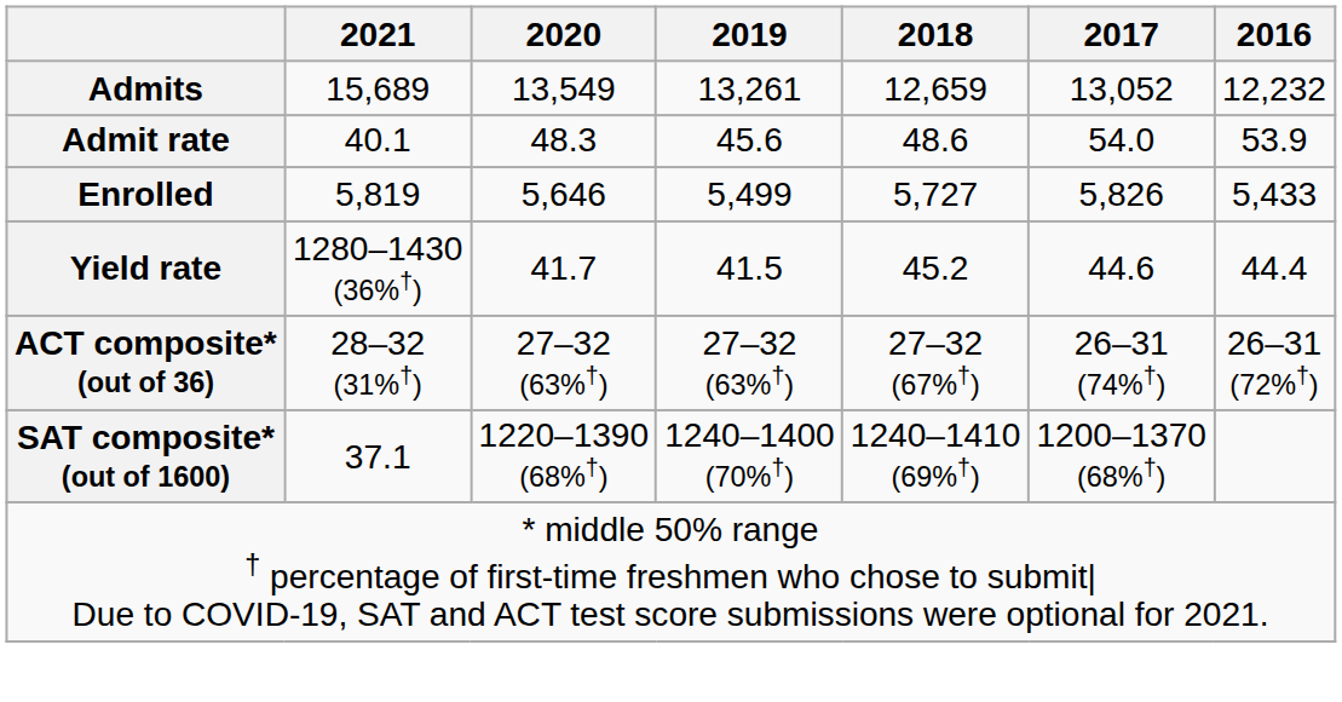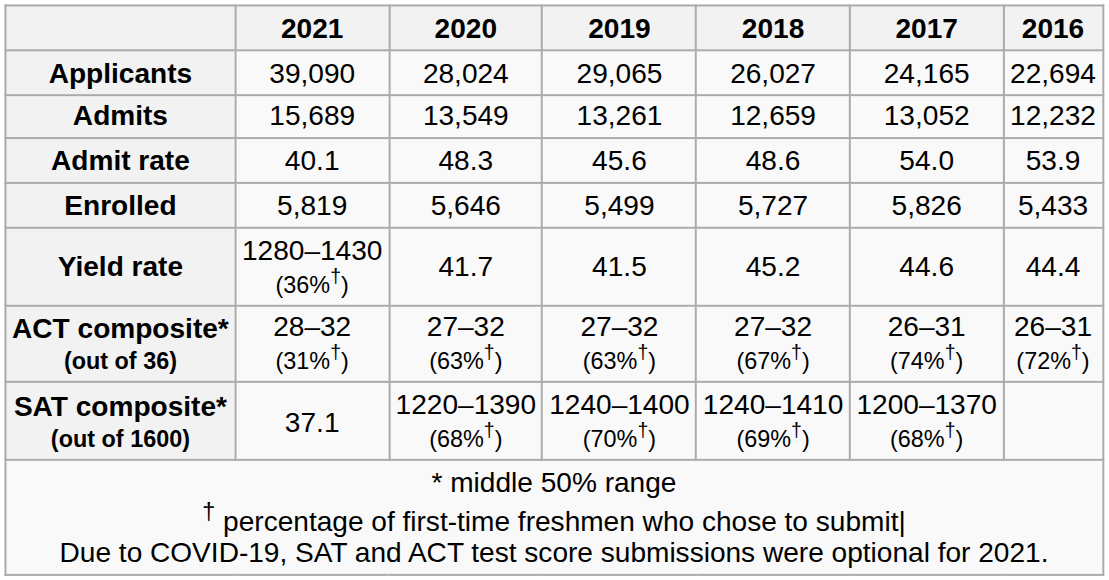+ row: Applicants | 39,090 | 28,024 | 29,065 | 26,027 | 24,165 | 22,694
